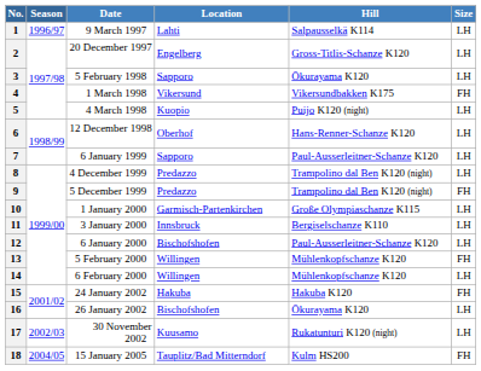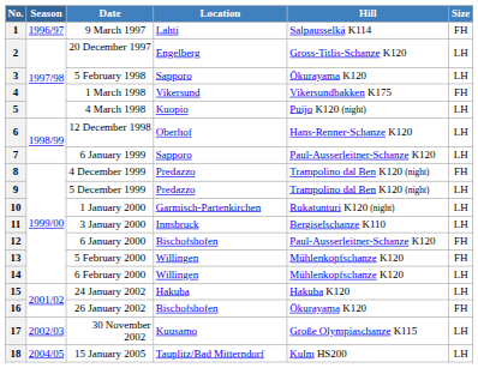1 | Size: LH -> FH
8 | Size: LH -> FH
9 | Size: FH -> LH
10 | Hill: Große Olympiaschanze K115 -> Rukatunturi K120 (night)
12 | Size: LH -> FH
15 | Size: FH -> LH
16 | Size: LH -> FH
17 | Hill: Rukatunturi K120 (night) -> Große Olympiaschanze K115
18 | Size: FH -> LH
